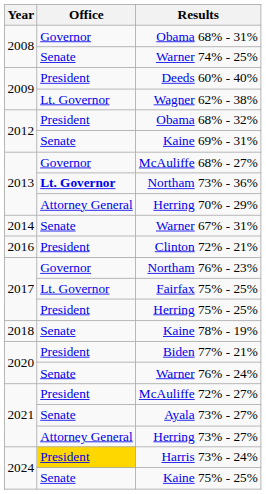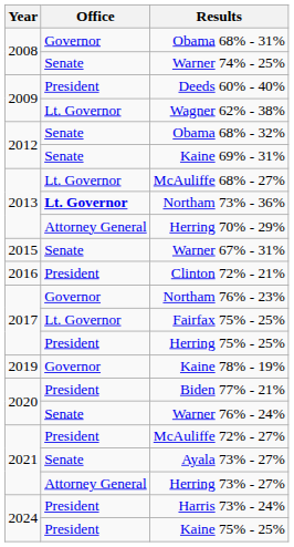Obama 68% - 32% | Office: President -> Senate
McAuliffe 68% - 27% | Office: Governor -> Lt. Governor
Warner 67% - 31% | Year: 2014 -> 2015
Kaine 78% - 19% | Year: 2018 -> 2019
Kaine 78% - 19% | Office: Senate -> Governor
Harris 73% - 24% | Office: gold background -> no background
Kaine 75% - 25% | Office: Senate -> President
